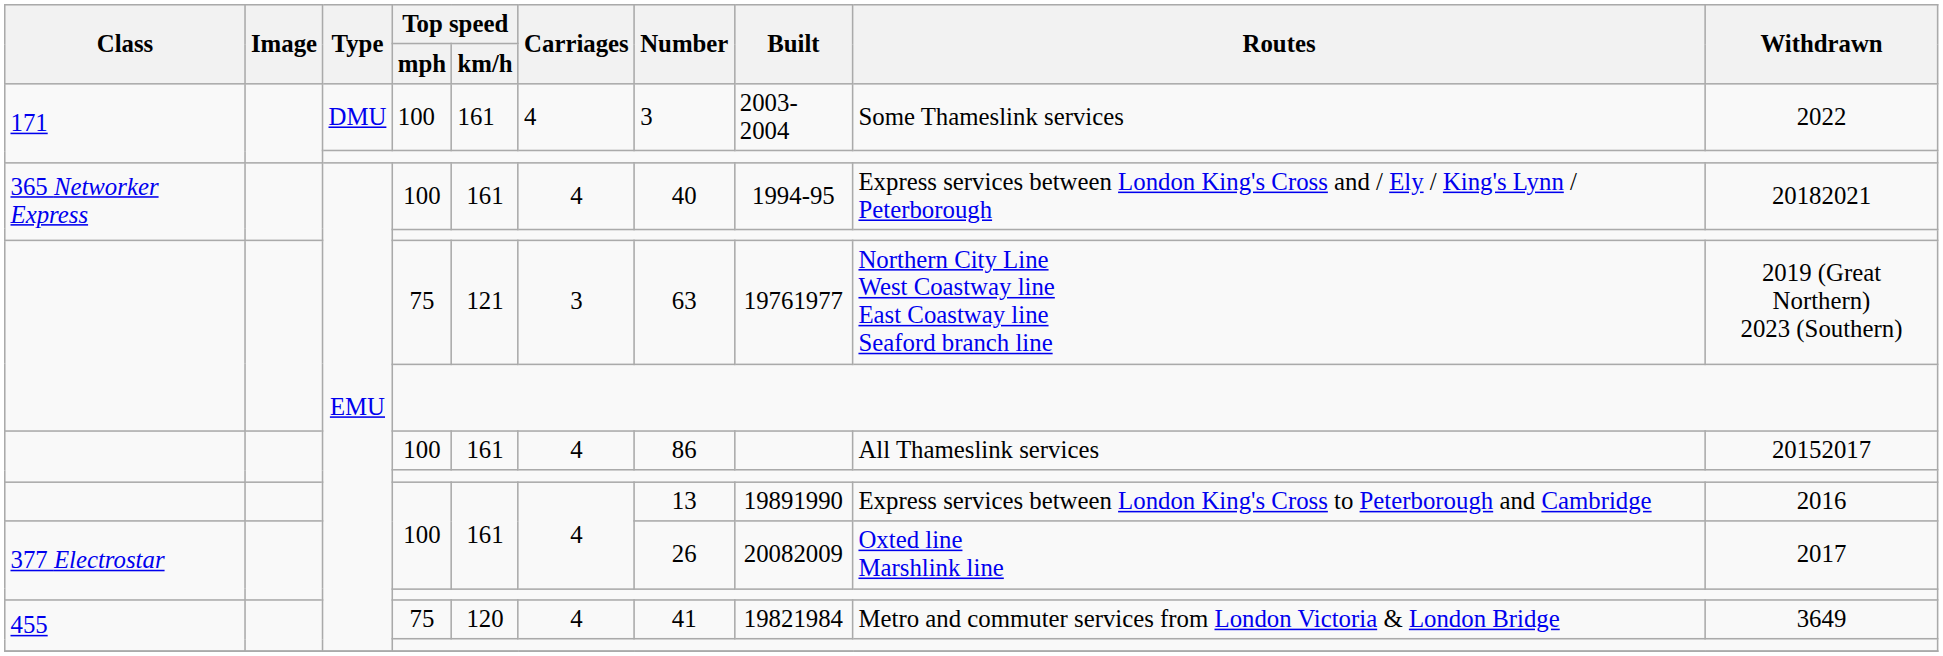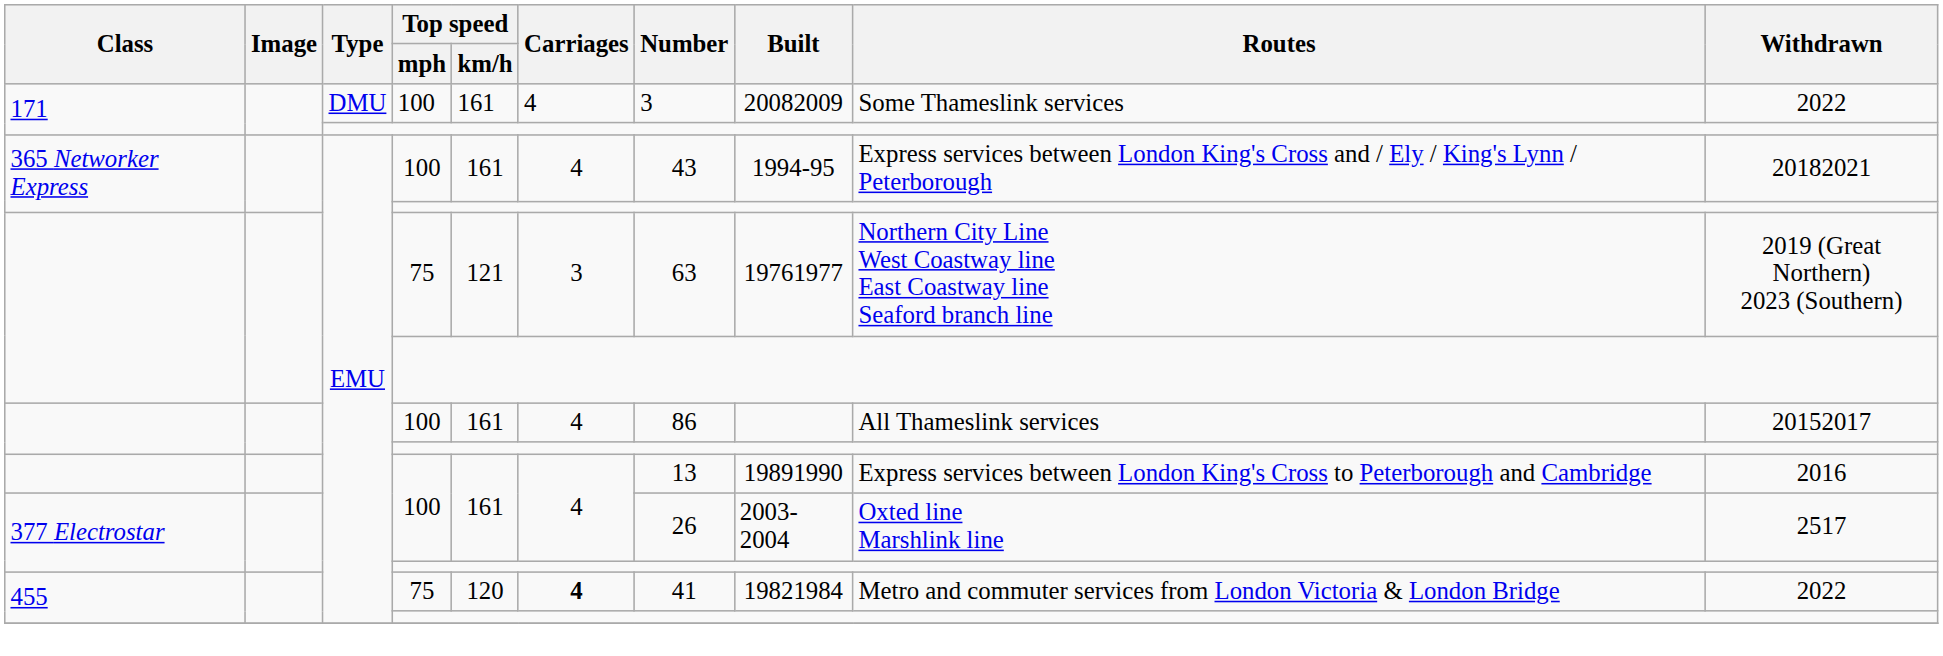171 / 100 | Built: 2003-2004 -> 20082009
365 Networker Express / 100 | Number: 40 -> 43
377 Electrostar / 100 | Built: 20082009 -> 2003-2004
377 Electrostar / 100 | Withdrawn: 2017 -> 2517
455 / 75 | Carriages: normal -> bold
455 / 75 | Withdrawn: 3649 -> 2022
